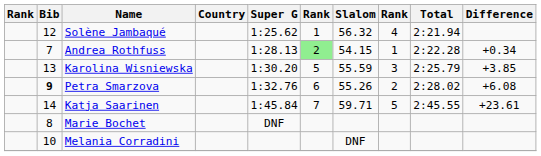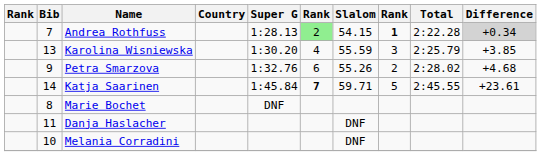- row: 12 | Solène Jambaqué | 1:25.62 | 1 | 56.32 | 4 | 2:21.94
Andrea Rothfuss | column 8: normal -> bold
Andrea Rothfuss | Difference: no background -> lightgrey background
Karolina Wisniewska | column 6: 5 -> 4
Petra Smarzova | Bib: bold -> normal
Petra Smarzova | Difference: +6.08 -> +4.68
Katja Saarinen | column 6: normal -> bold
+ row: 11 | Danja Haslacher | DNF
